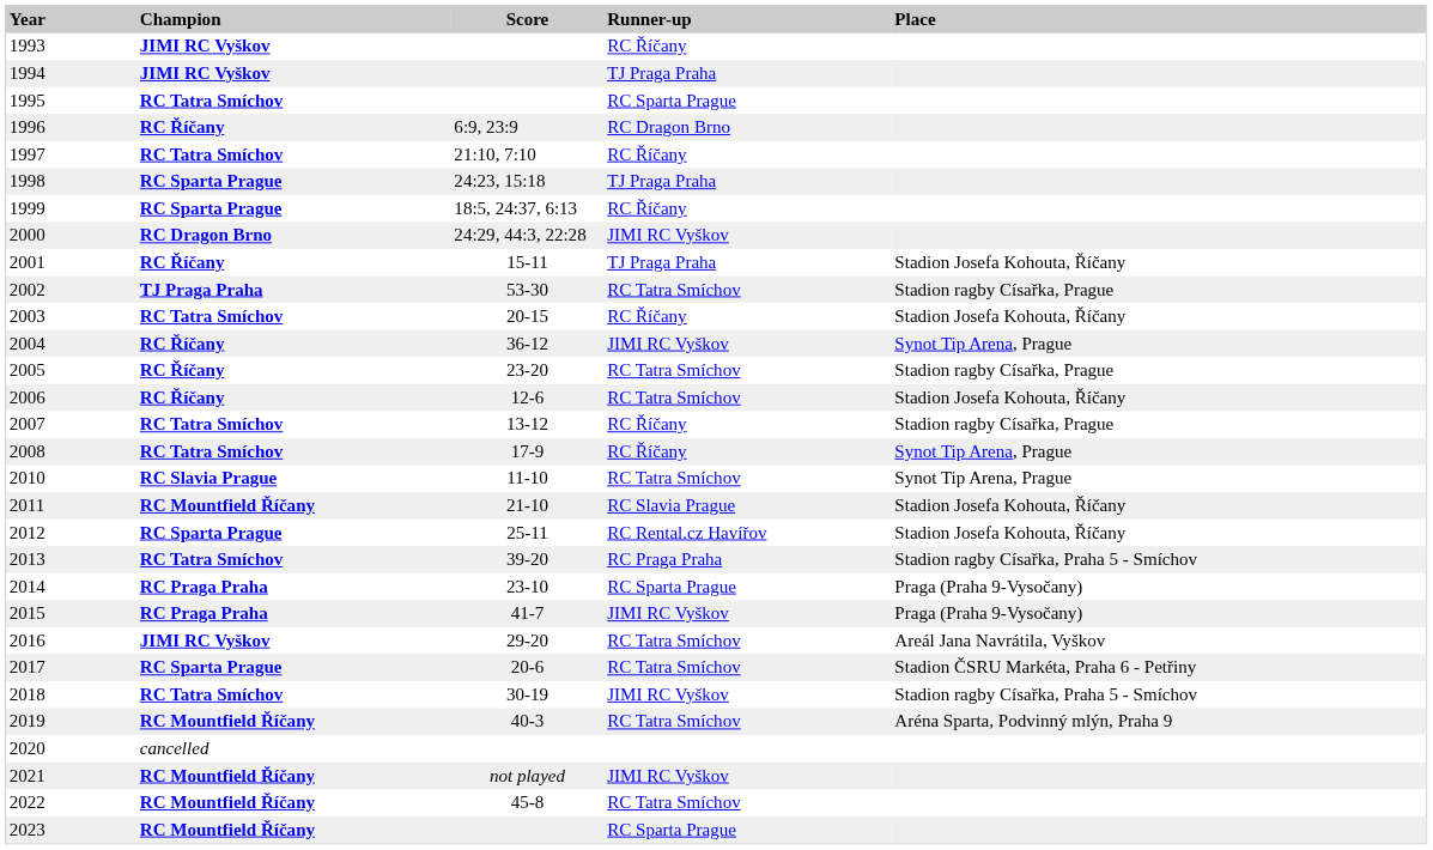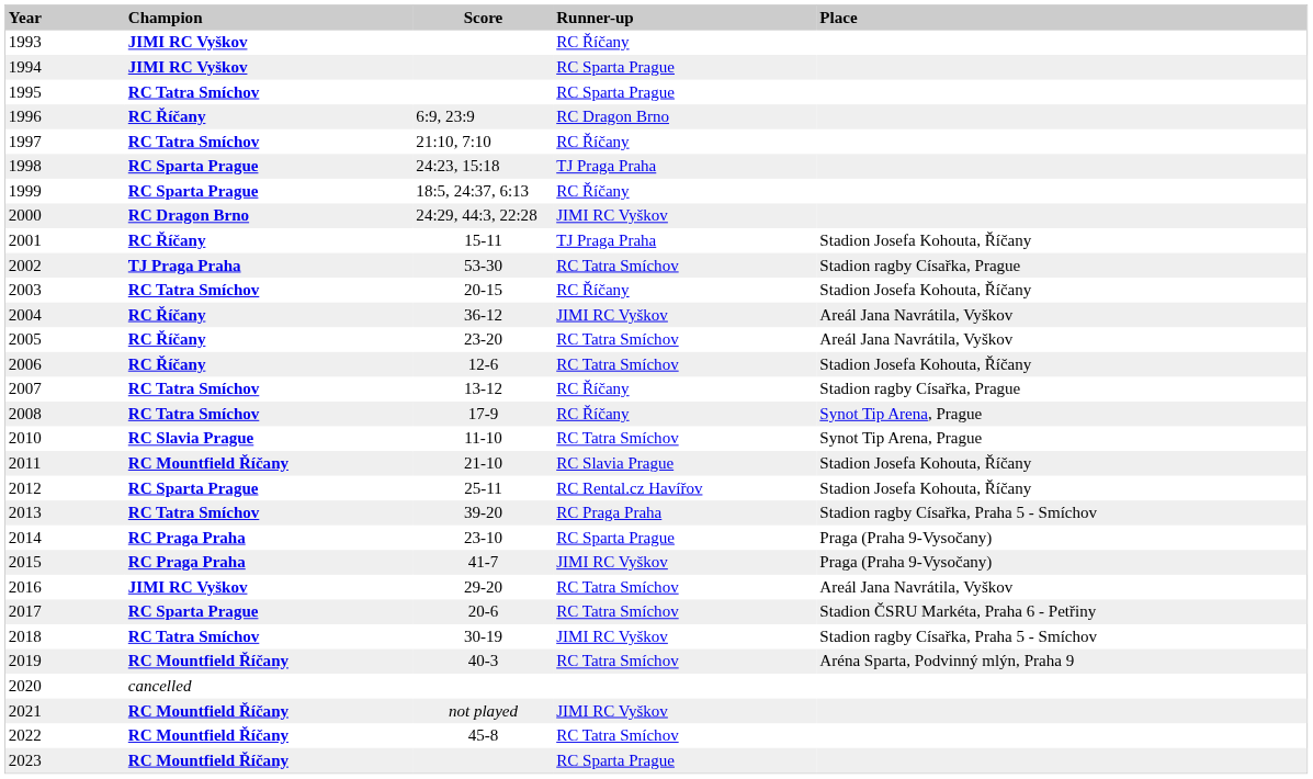1994 | Runner-up: TJ Praga Praha -> RC Sparta Prague
2004 | Place: Synot Tip Arena, Prague -> Areál Jana Navrátila, Vyškov
2005 | Place: Stadion ragby Císařka, Prague -> Areál Jana Navrátila, Vyškov
